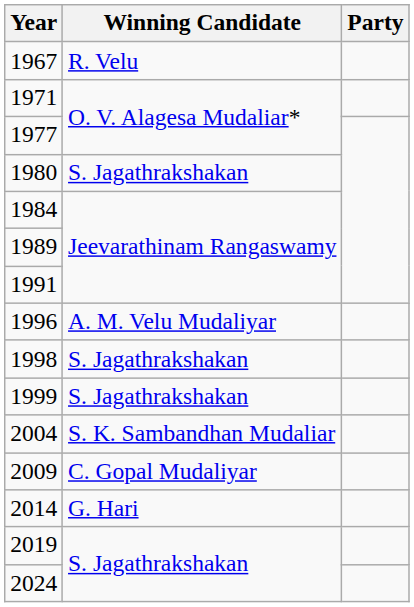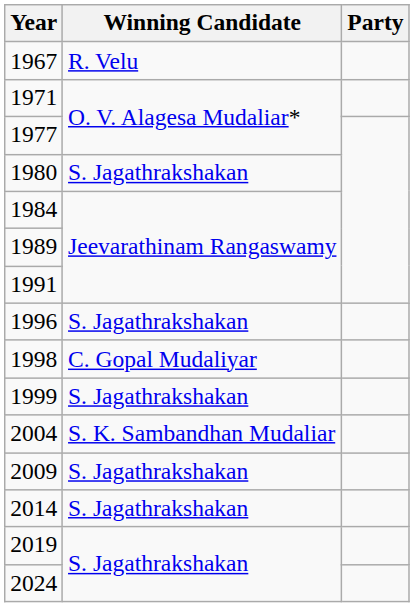1996 | Winning Candidate: A. M. Velu Mudaliyar -> S. Jagathrakshakan
1998 | Winning Candidate: S. Jagathrakshakan -> C. Gopal Mudaliyar
2009 | Winning Candidate: C. Gopal Mudaliyar -> S. Jagathrakshakan
2014 | Winning Candidate: G. Hari -> S. Jagathrakshakan
